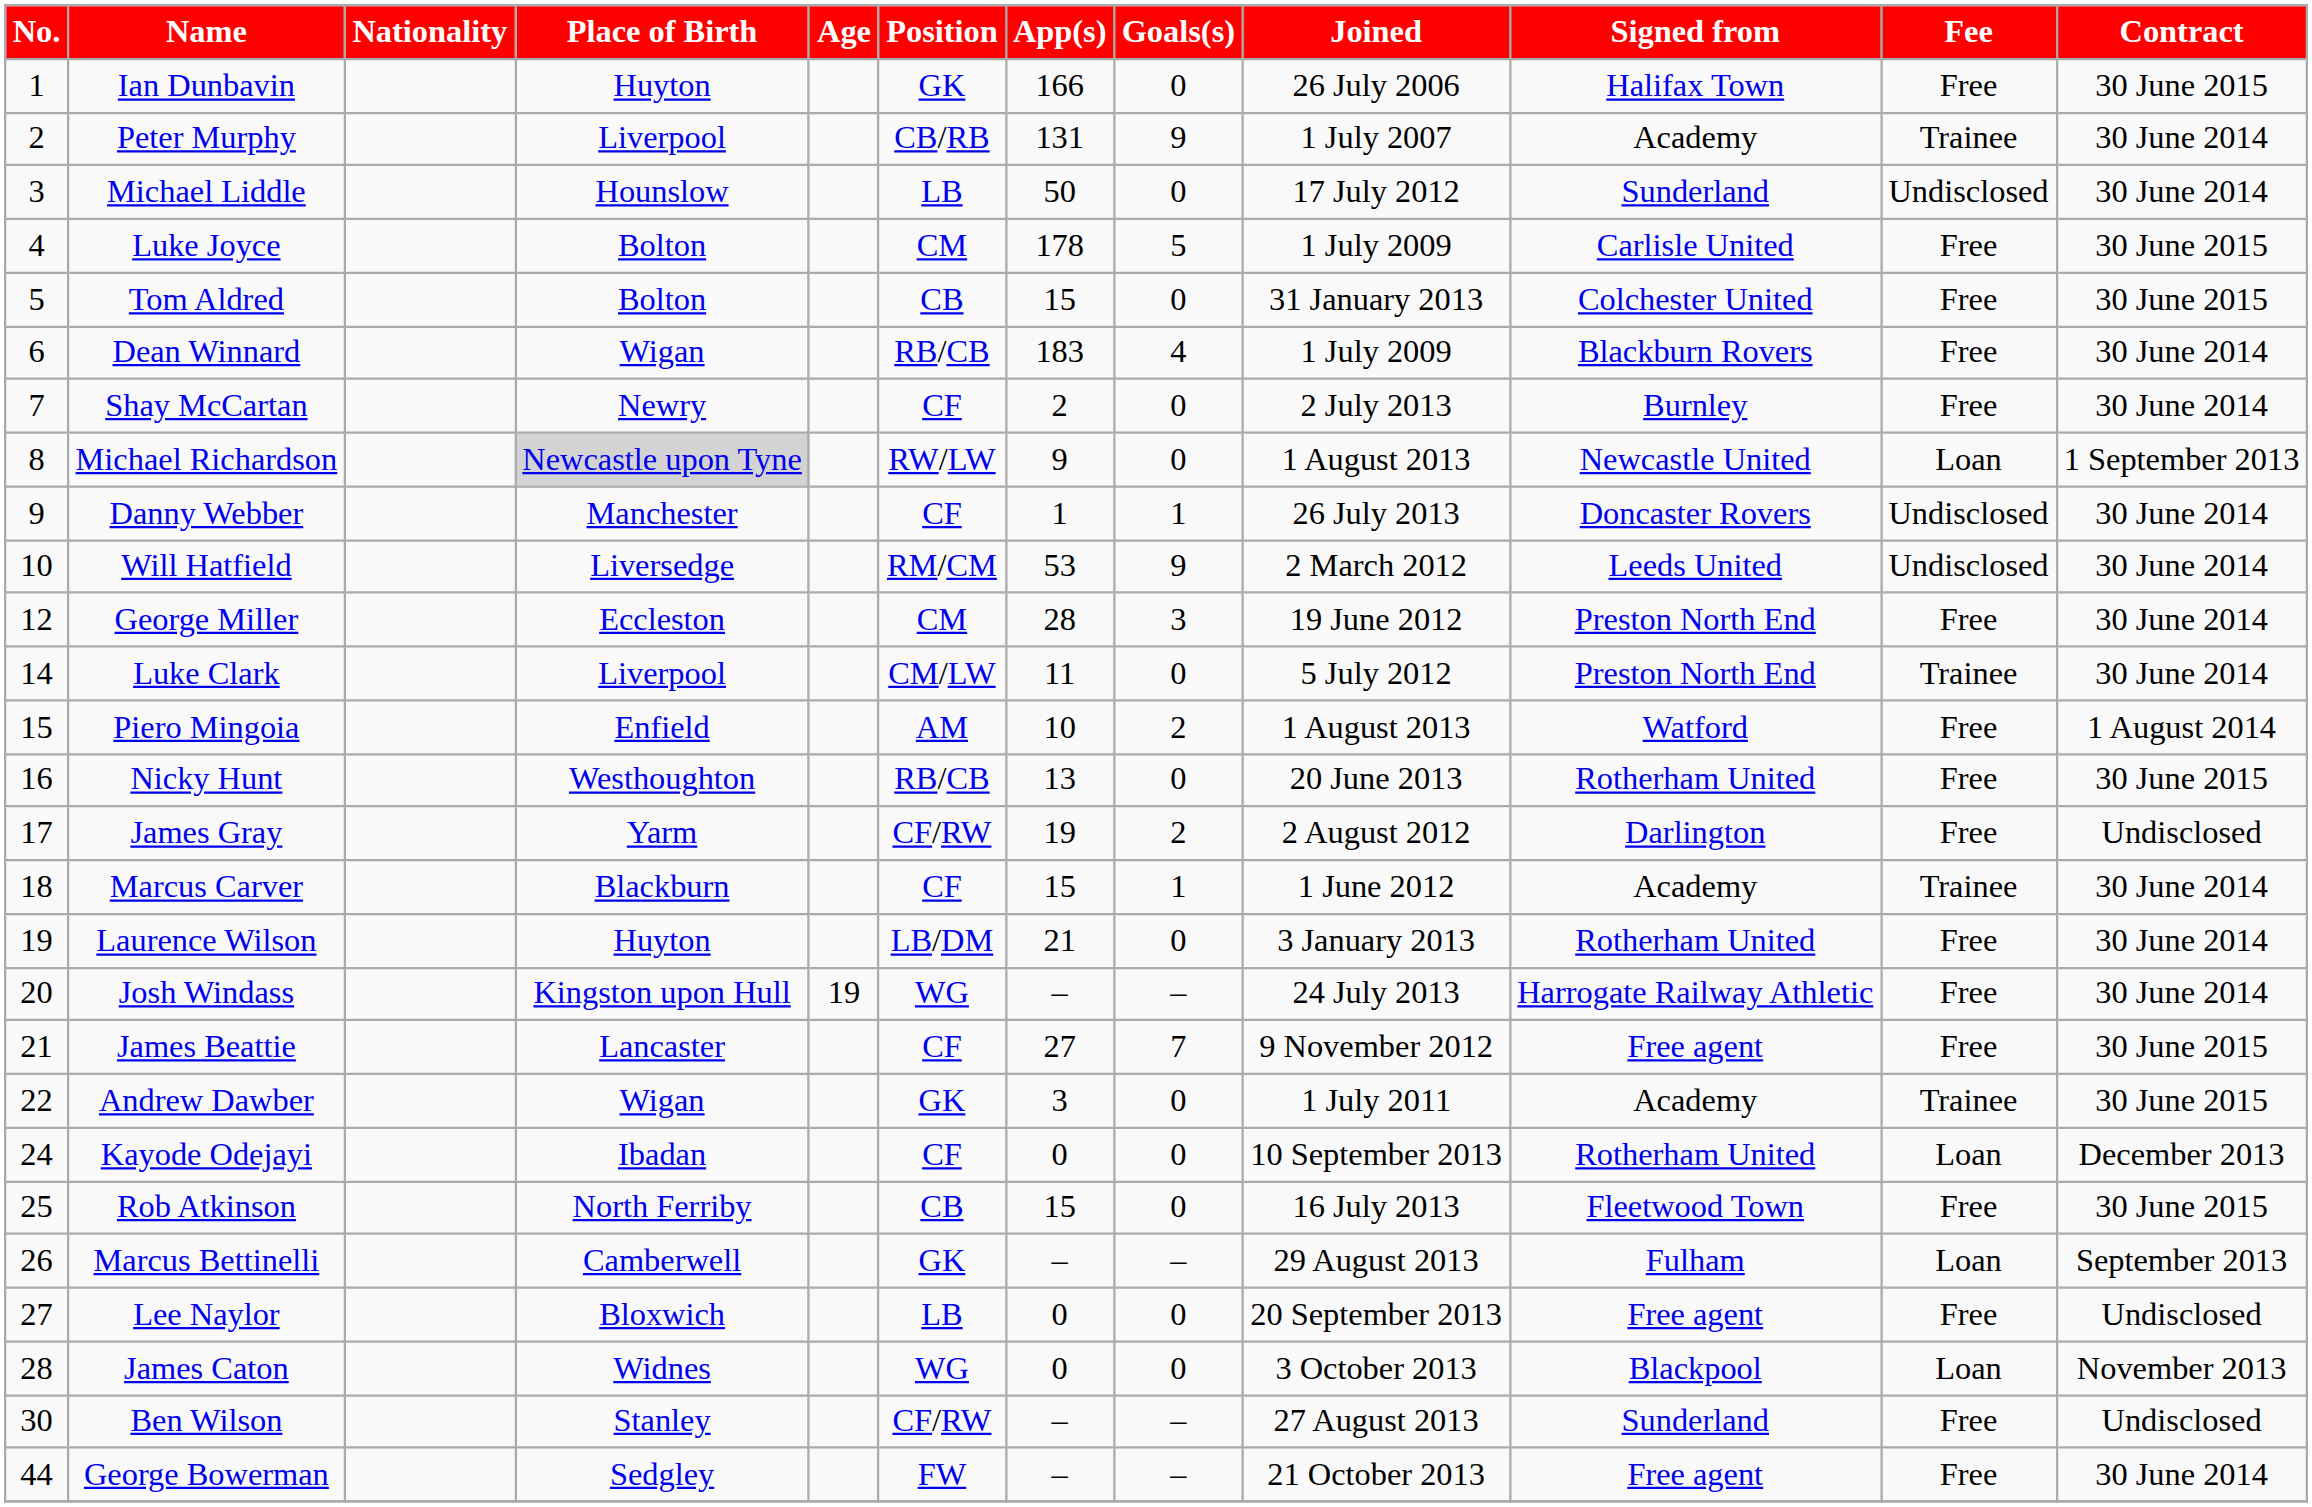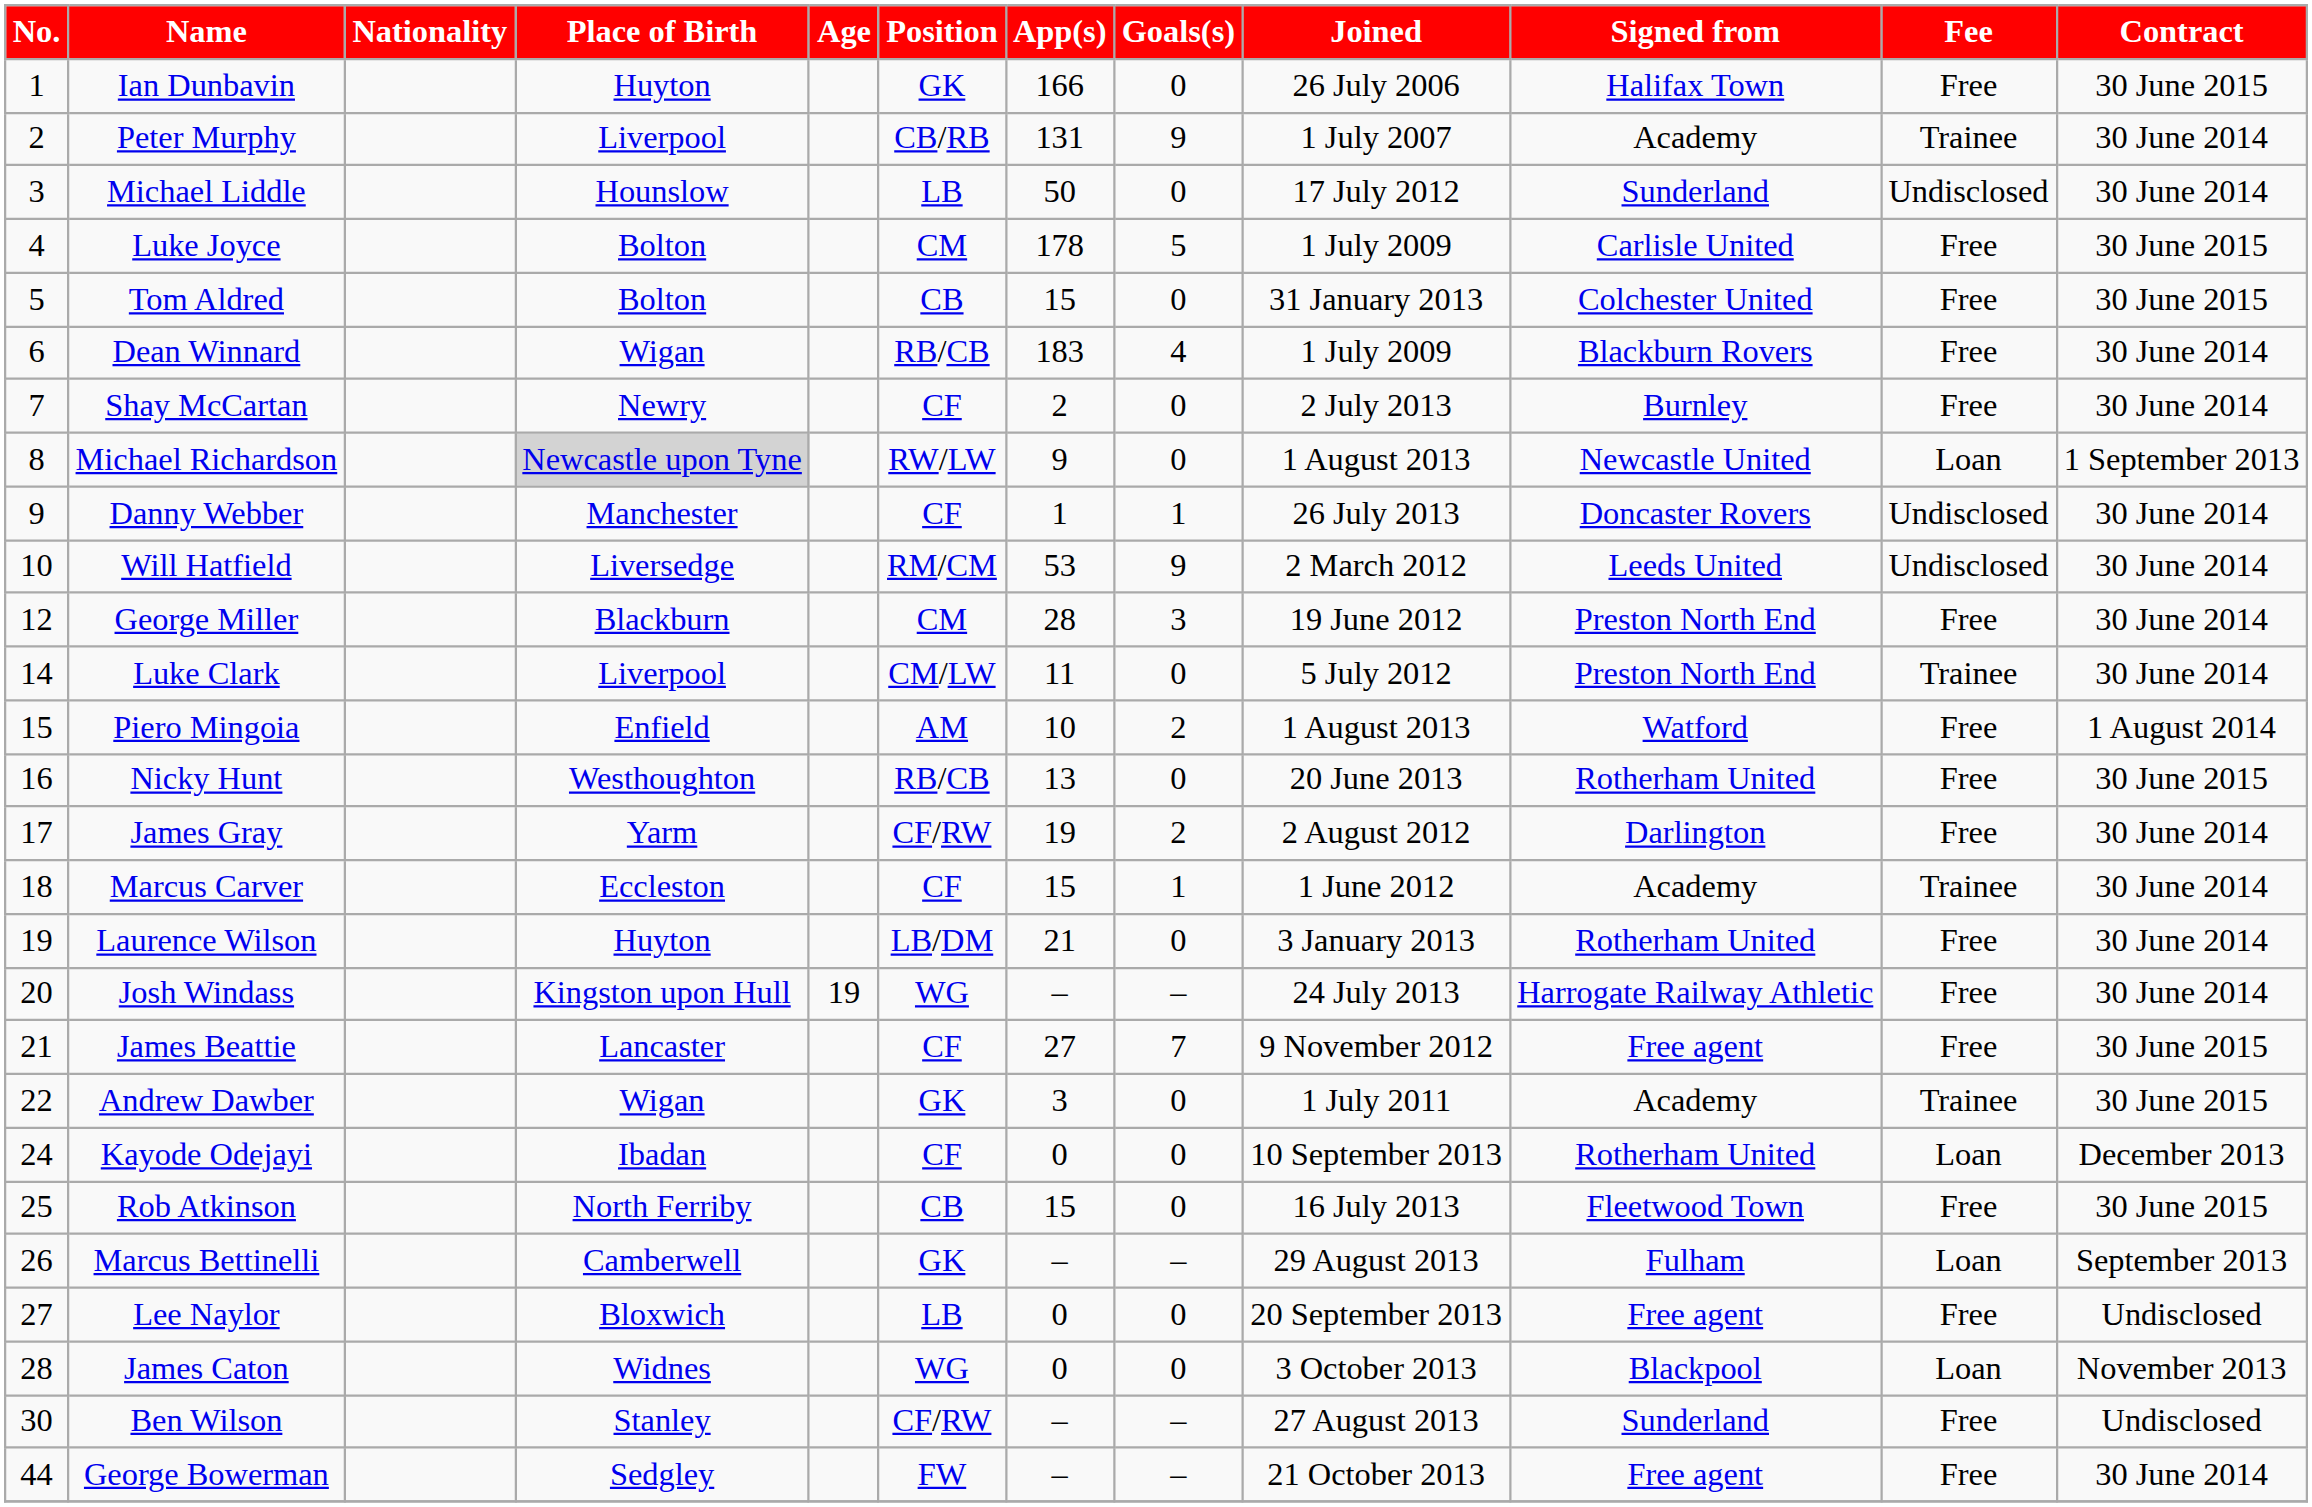George Miller | Place of Birth: Eccleston -> Blackburn
James Gray | Contract: Undisclosed -> 30 June 2014
Marcus Carver | Place of Birth: Blackburn -> Eccleston
